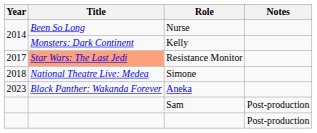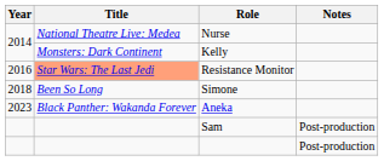Nurse | Title: Been So Long -> National Theatre Live: Medea
Resistance Monitor | Year: 2017 -> 2016
Simone | Title: National Theatre Live: Medea -> Been So Long
